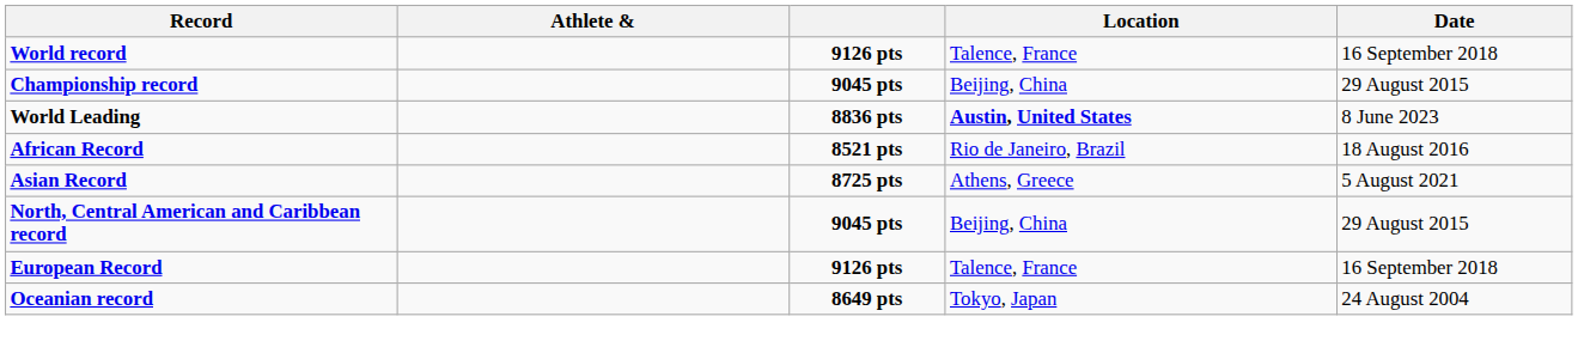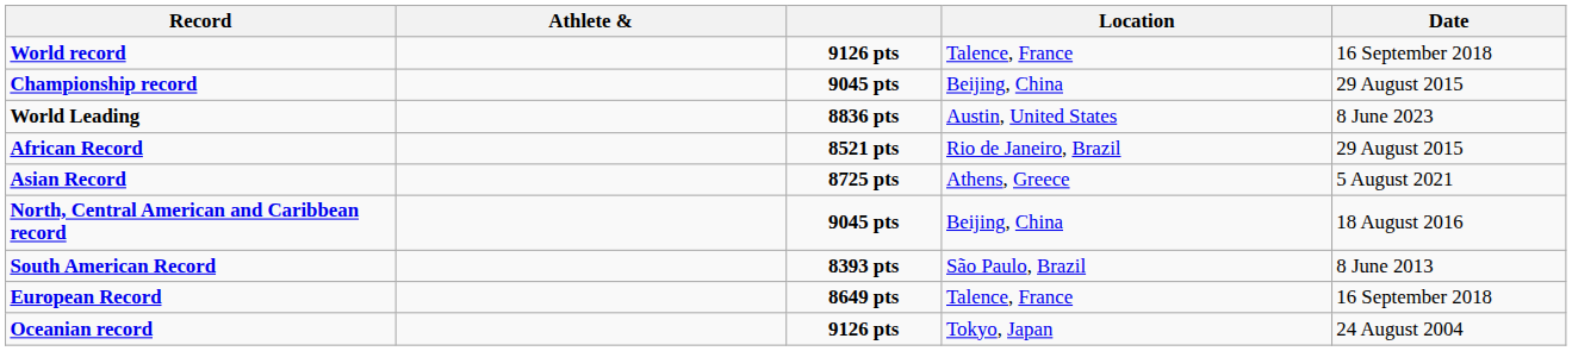World Leading | Location: bold -> normal
African Record | Date: 18 August 2016 -> 29 August 2015
North, Central American and Caribbean record | Date: 29 August 2015 -> 18 August 2016
+ row: South American Record | 8393 pts | São Paulo, Brazil | 8 June 2013
European Record | column 3: 9126 pts -> 8649 pts
Oceanian record | column 3: 8649 pts -> 9126 pts
